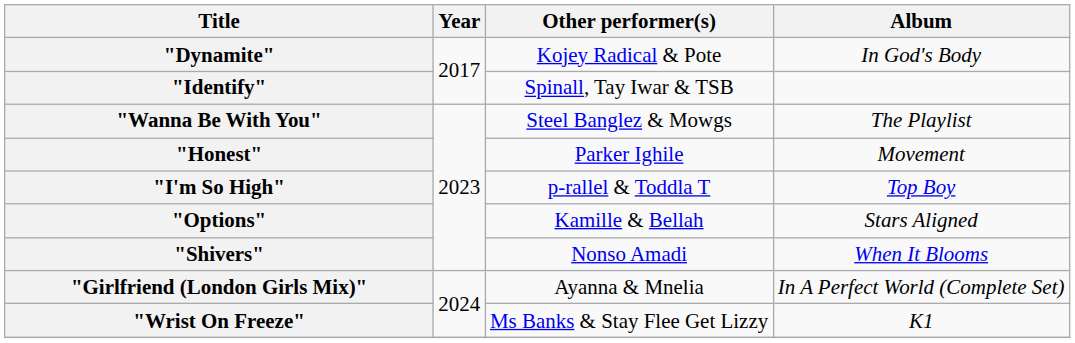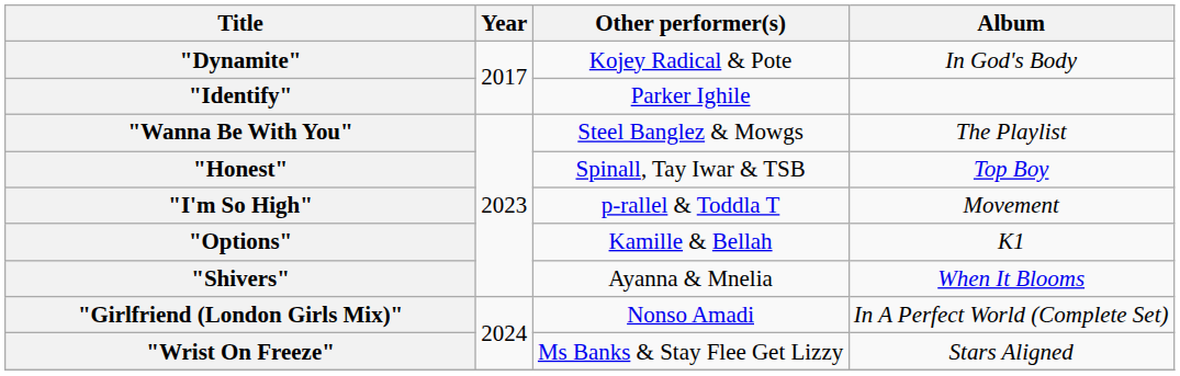"Identify" | Other performer(s): Spinall, Tay Iwar & TSB -> Parker Ighile
"Honest" | Other performer(s): Parker Ighile -> Spinall, Tay Iwar & TSB
"Honest" | Album: Movement -> Top Boy
"I'm So High" | Album: Top Boy -> Movement
"Options" | Album: Stars Aligned -> K1
"Shivers" | Other performer(s): Nonso Amadi -> Ayanna & Mnelia
"Girlfriend (London Girls Mix)" | Other performer(s): Ayanna & Mnelia -> Nonso Amadi
"Wrist On Freeze" | Album: K1 -> Stars Aligned
